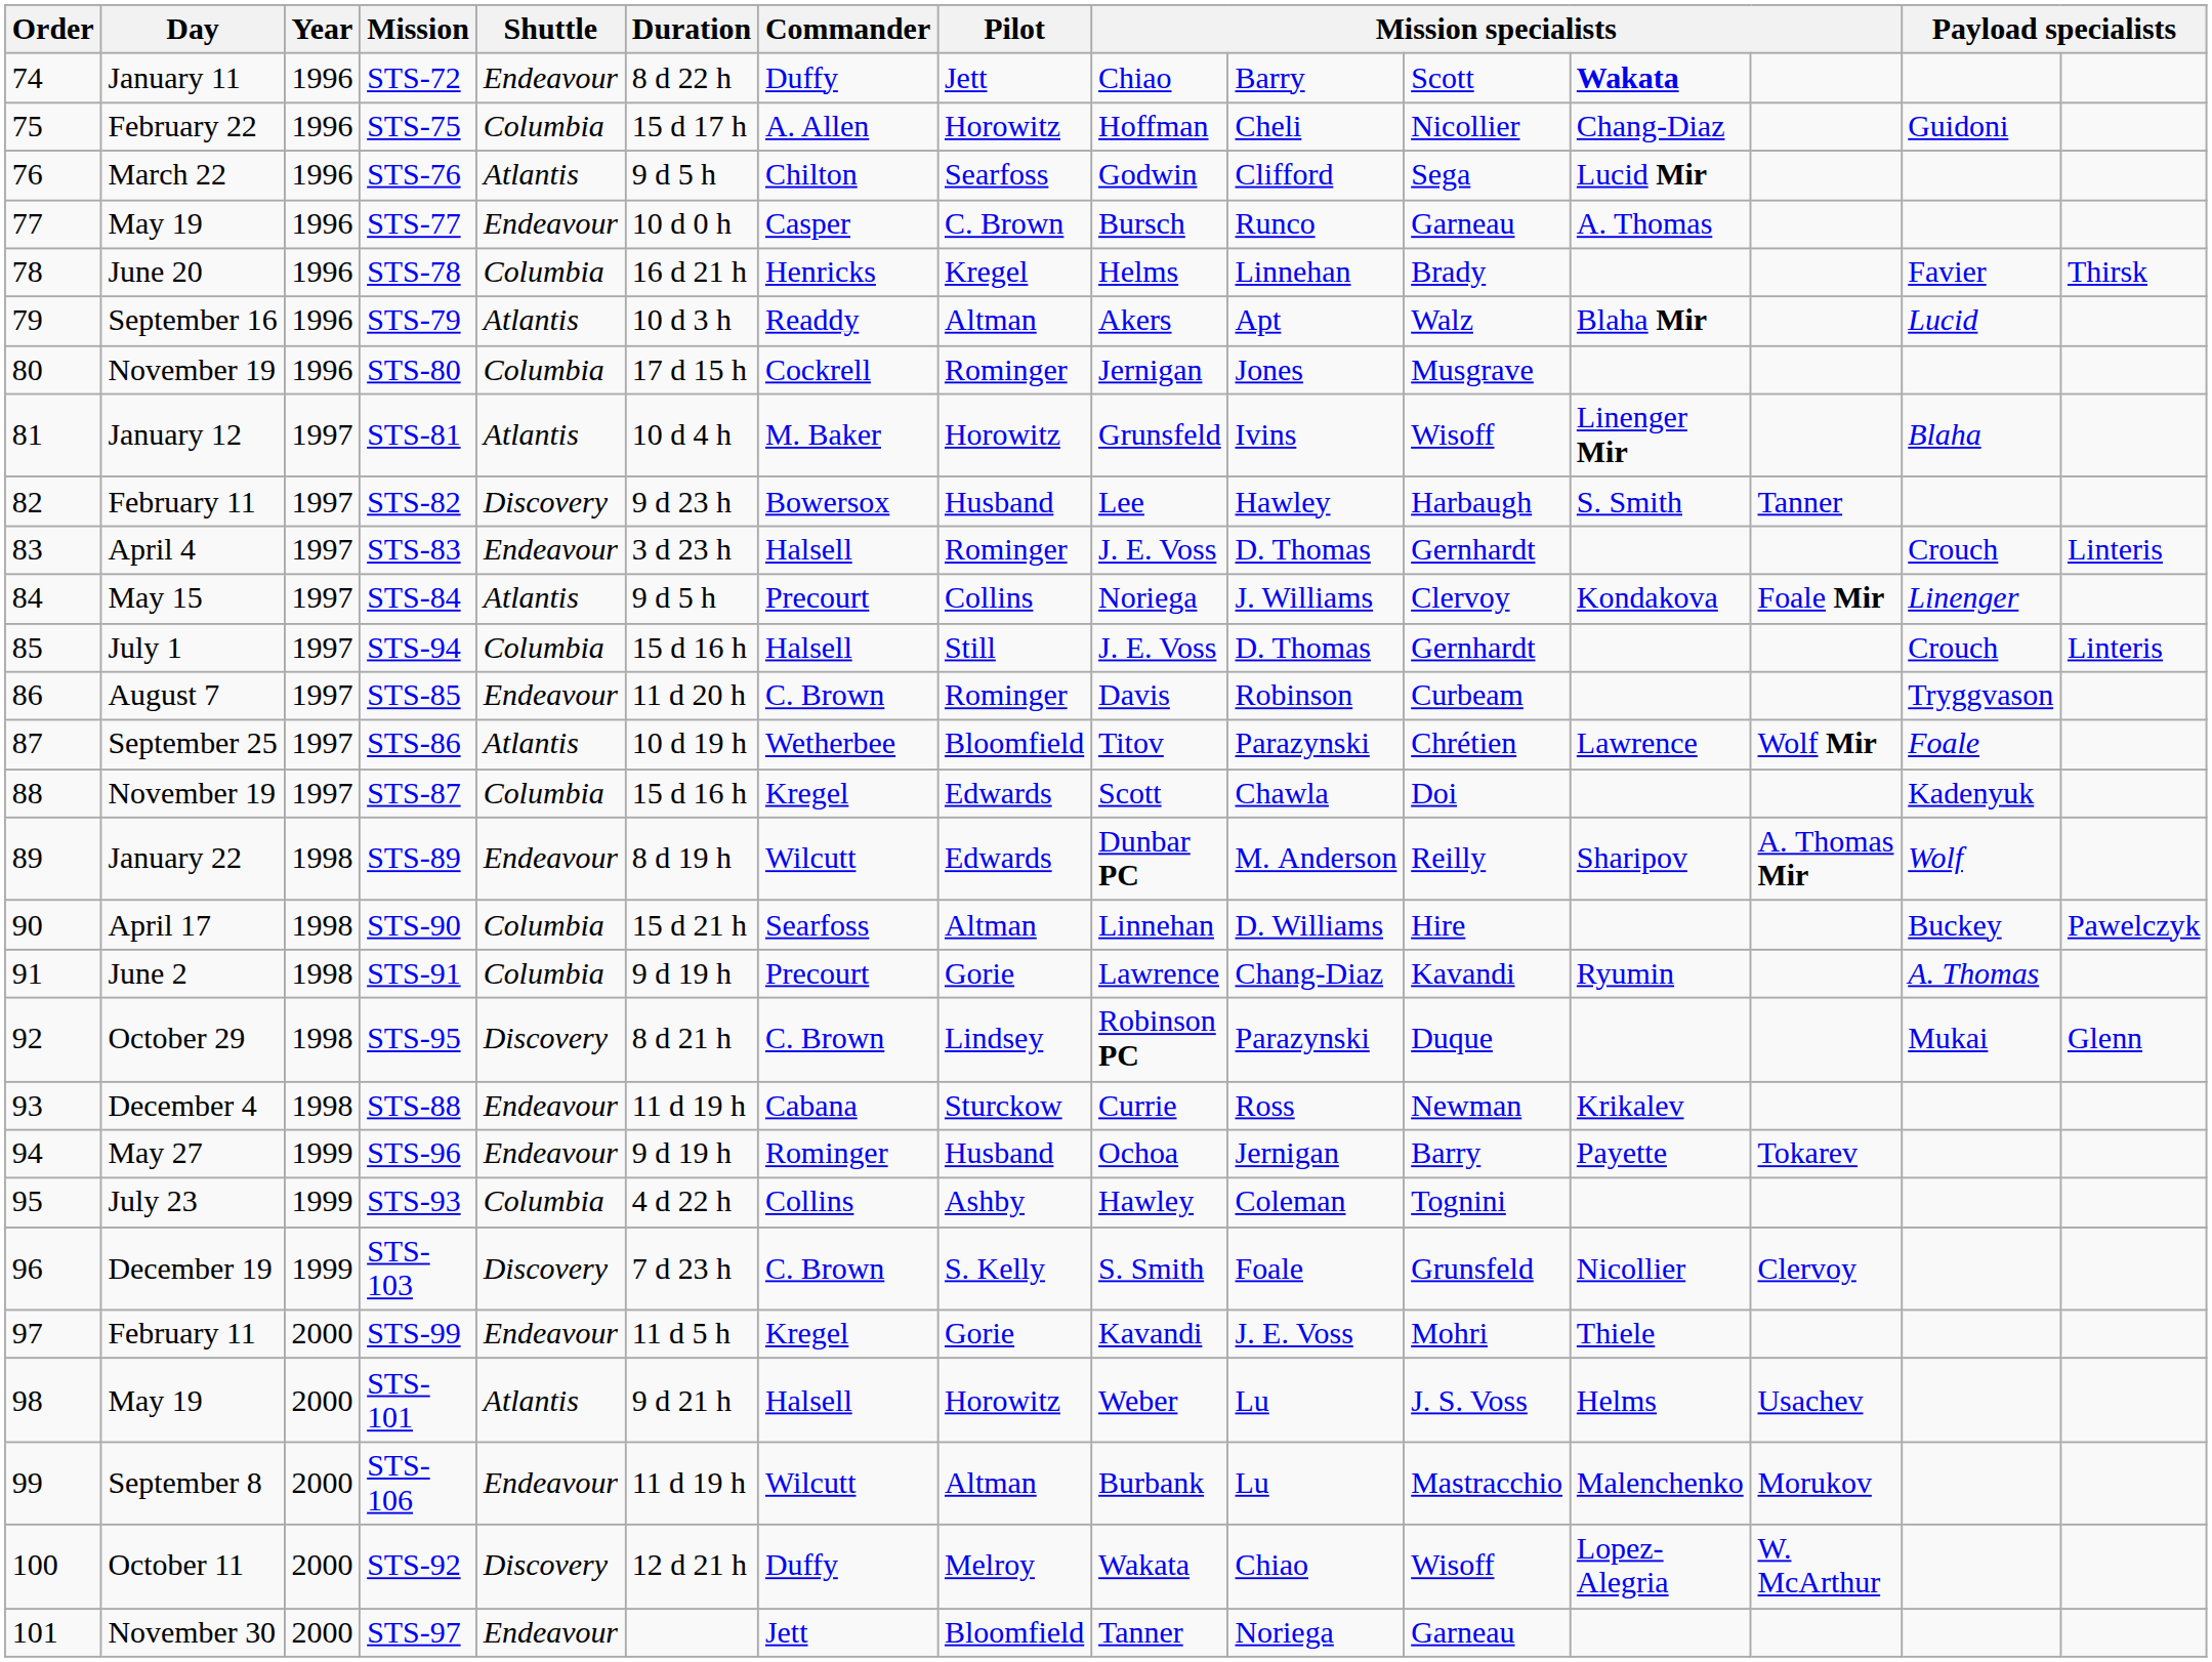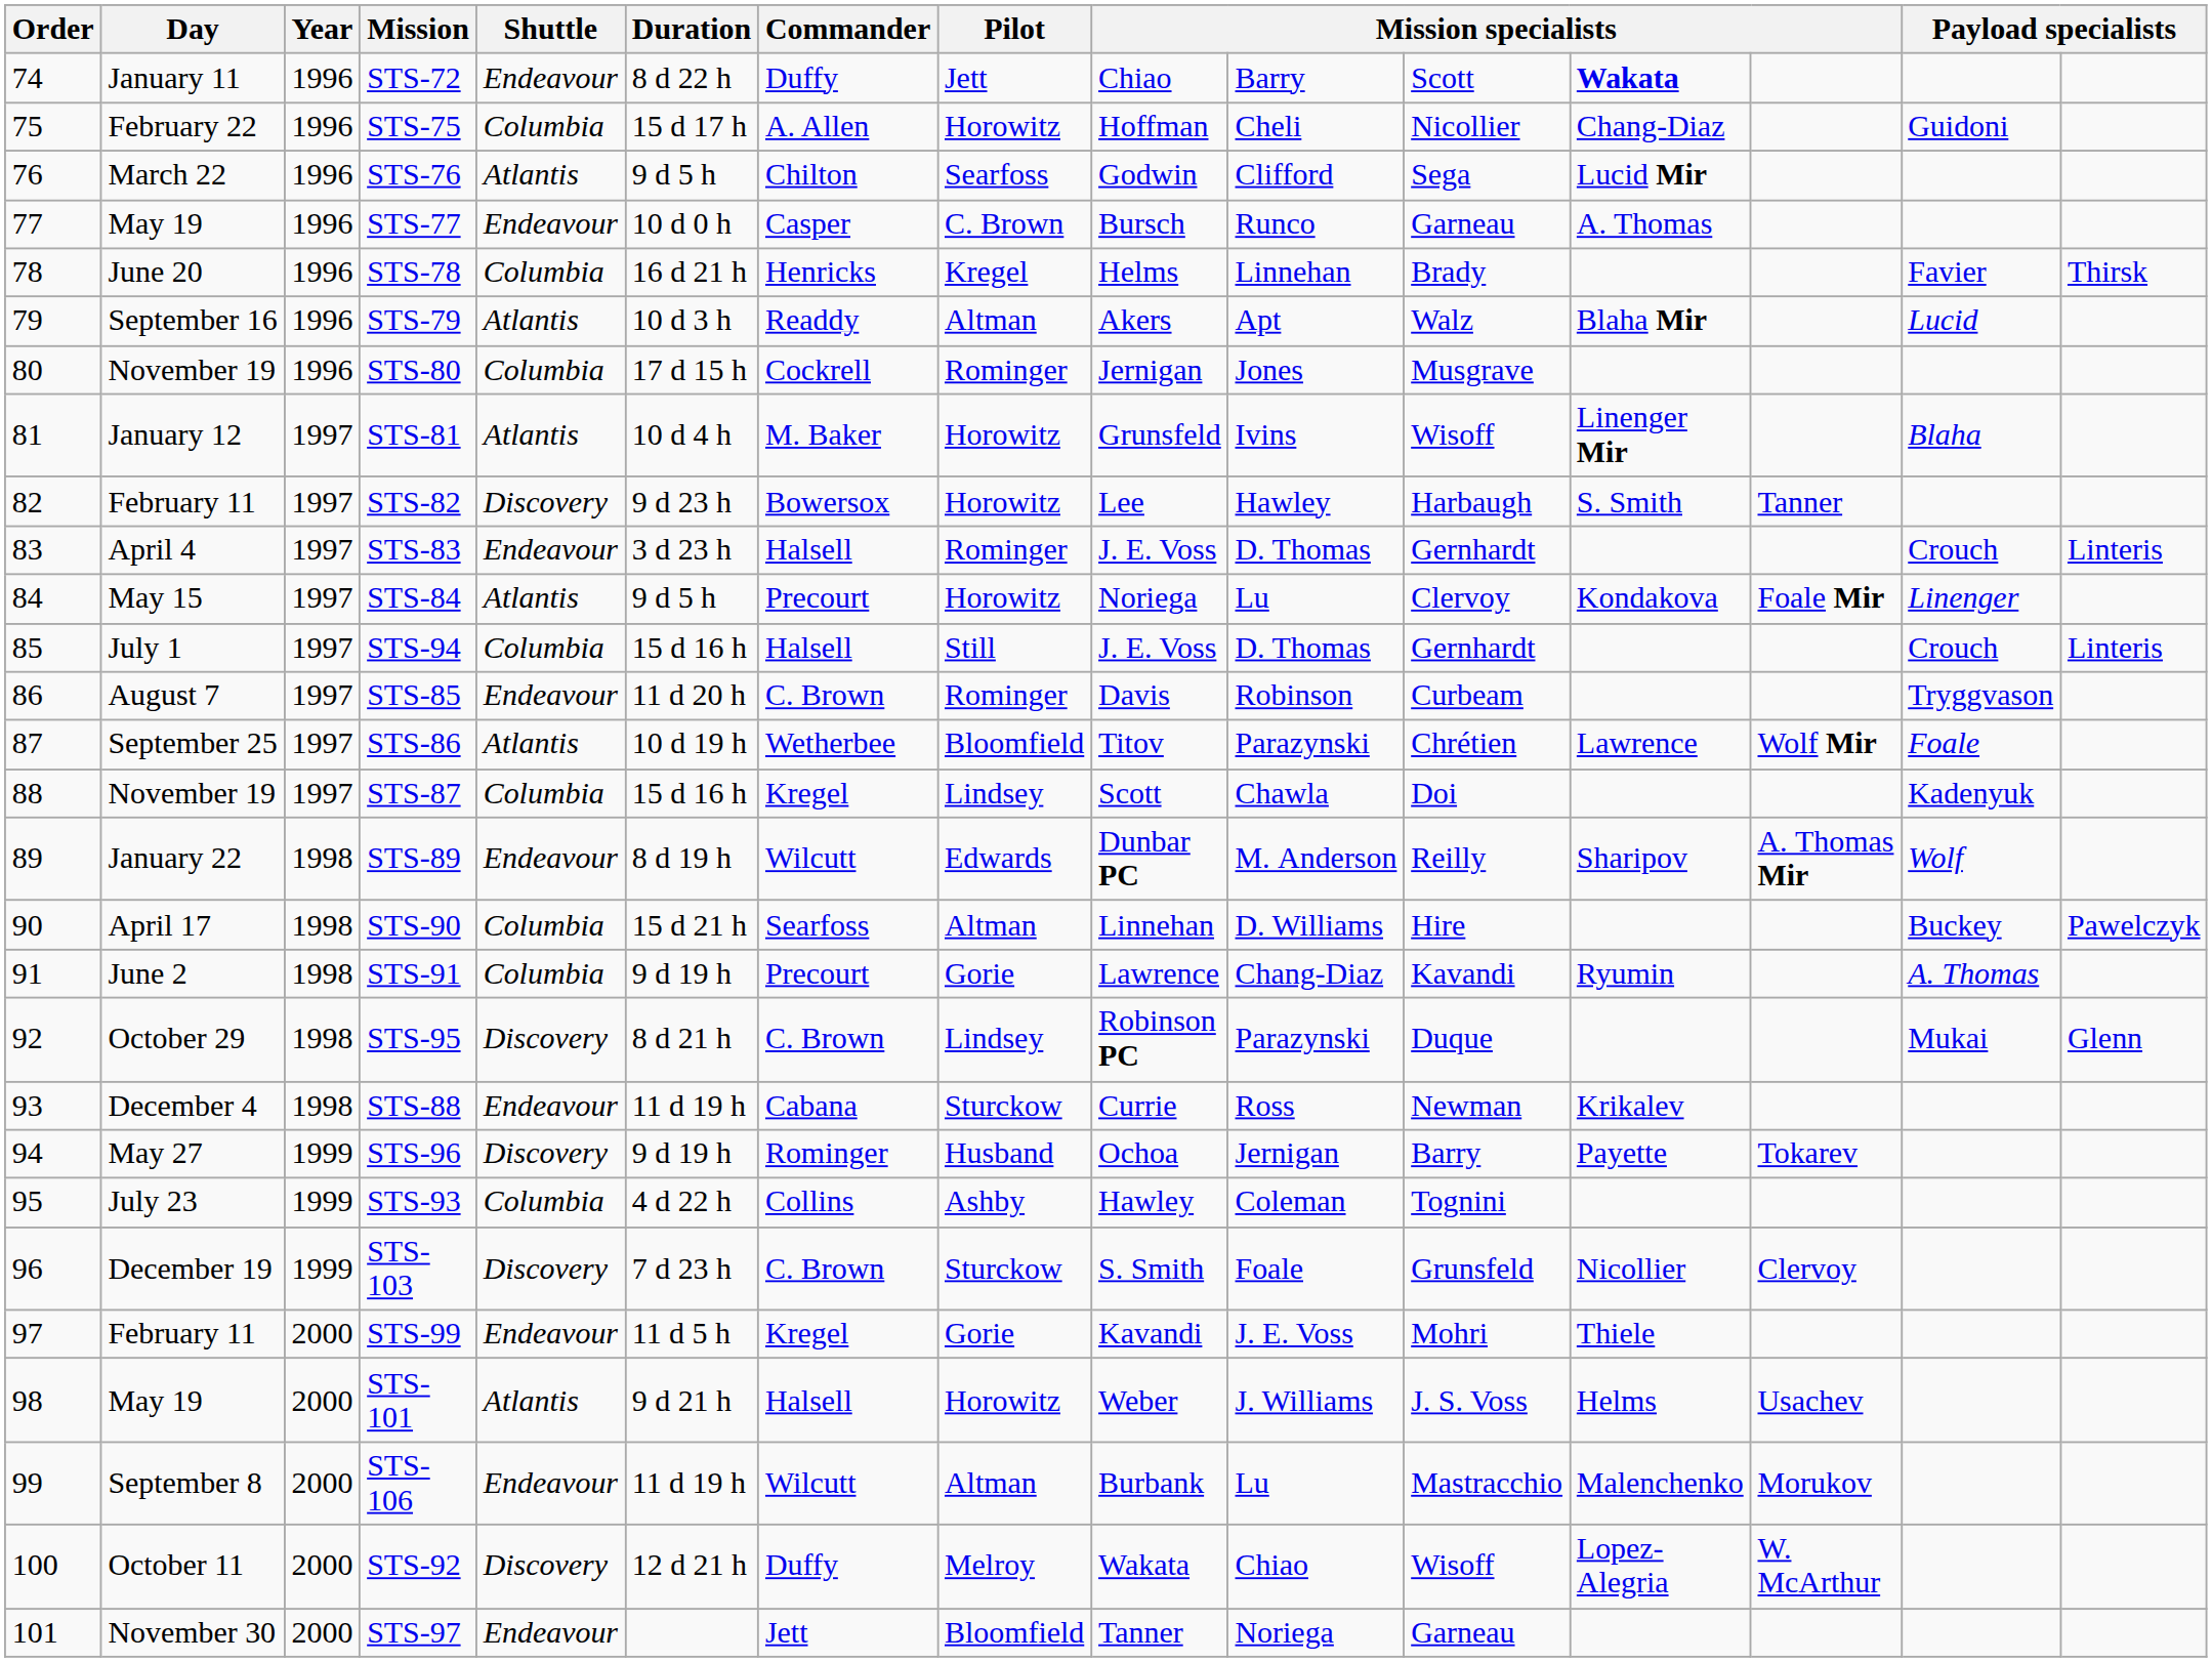STS-82 | Pilot: Husband -> Horowitz
STS-84 | Pilot: Collins -> Horowitz
STS-84 | column 10: J. Williams -> Lu
STS-87 | Pilot: Edwards -> Lindsey
STS-96 | Shuttle: Endeavour -> Discovery
STS-103 | Pilot: S. Kelly -> Sturckow
STS-101 | column 10: Lu -> J. Williams
